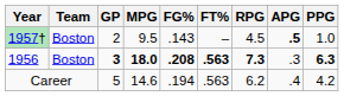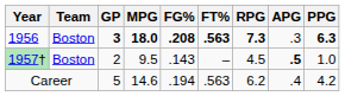rows swapped: 1956 <-> 1957†
